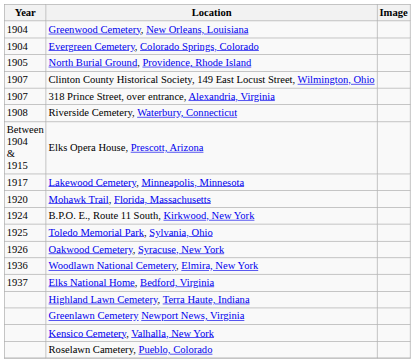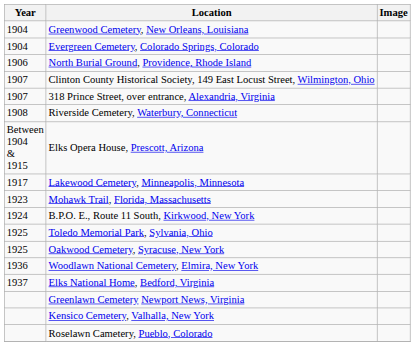North Burial Ground, Providence, Rhode Island | Year: 1905 -> 1906
Mohawk Trail, Florida, Massachusetts | Year: 1920 -> 1923
Oakwood Cemetery, Syracuse, New York | Year: 1926 -> 1925
- row: Highland Lawn Cemetery, Terra Haute, Indiana
